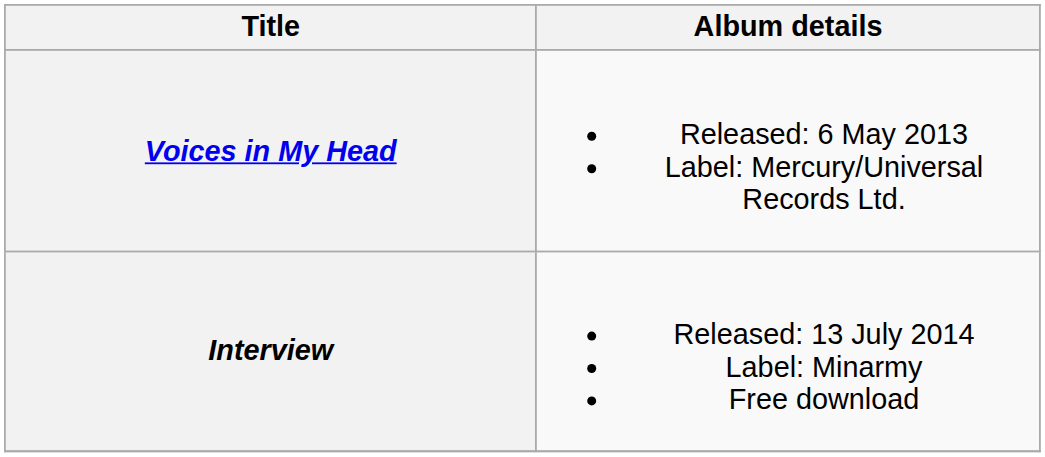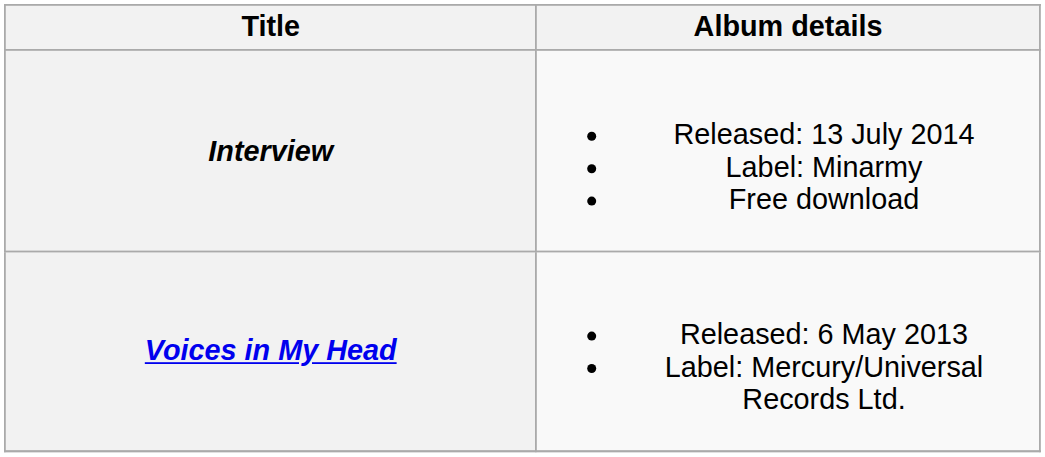rows swapped: Voices in My Head <-> Interview
